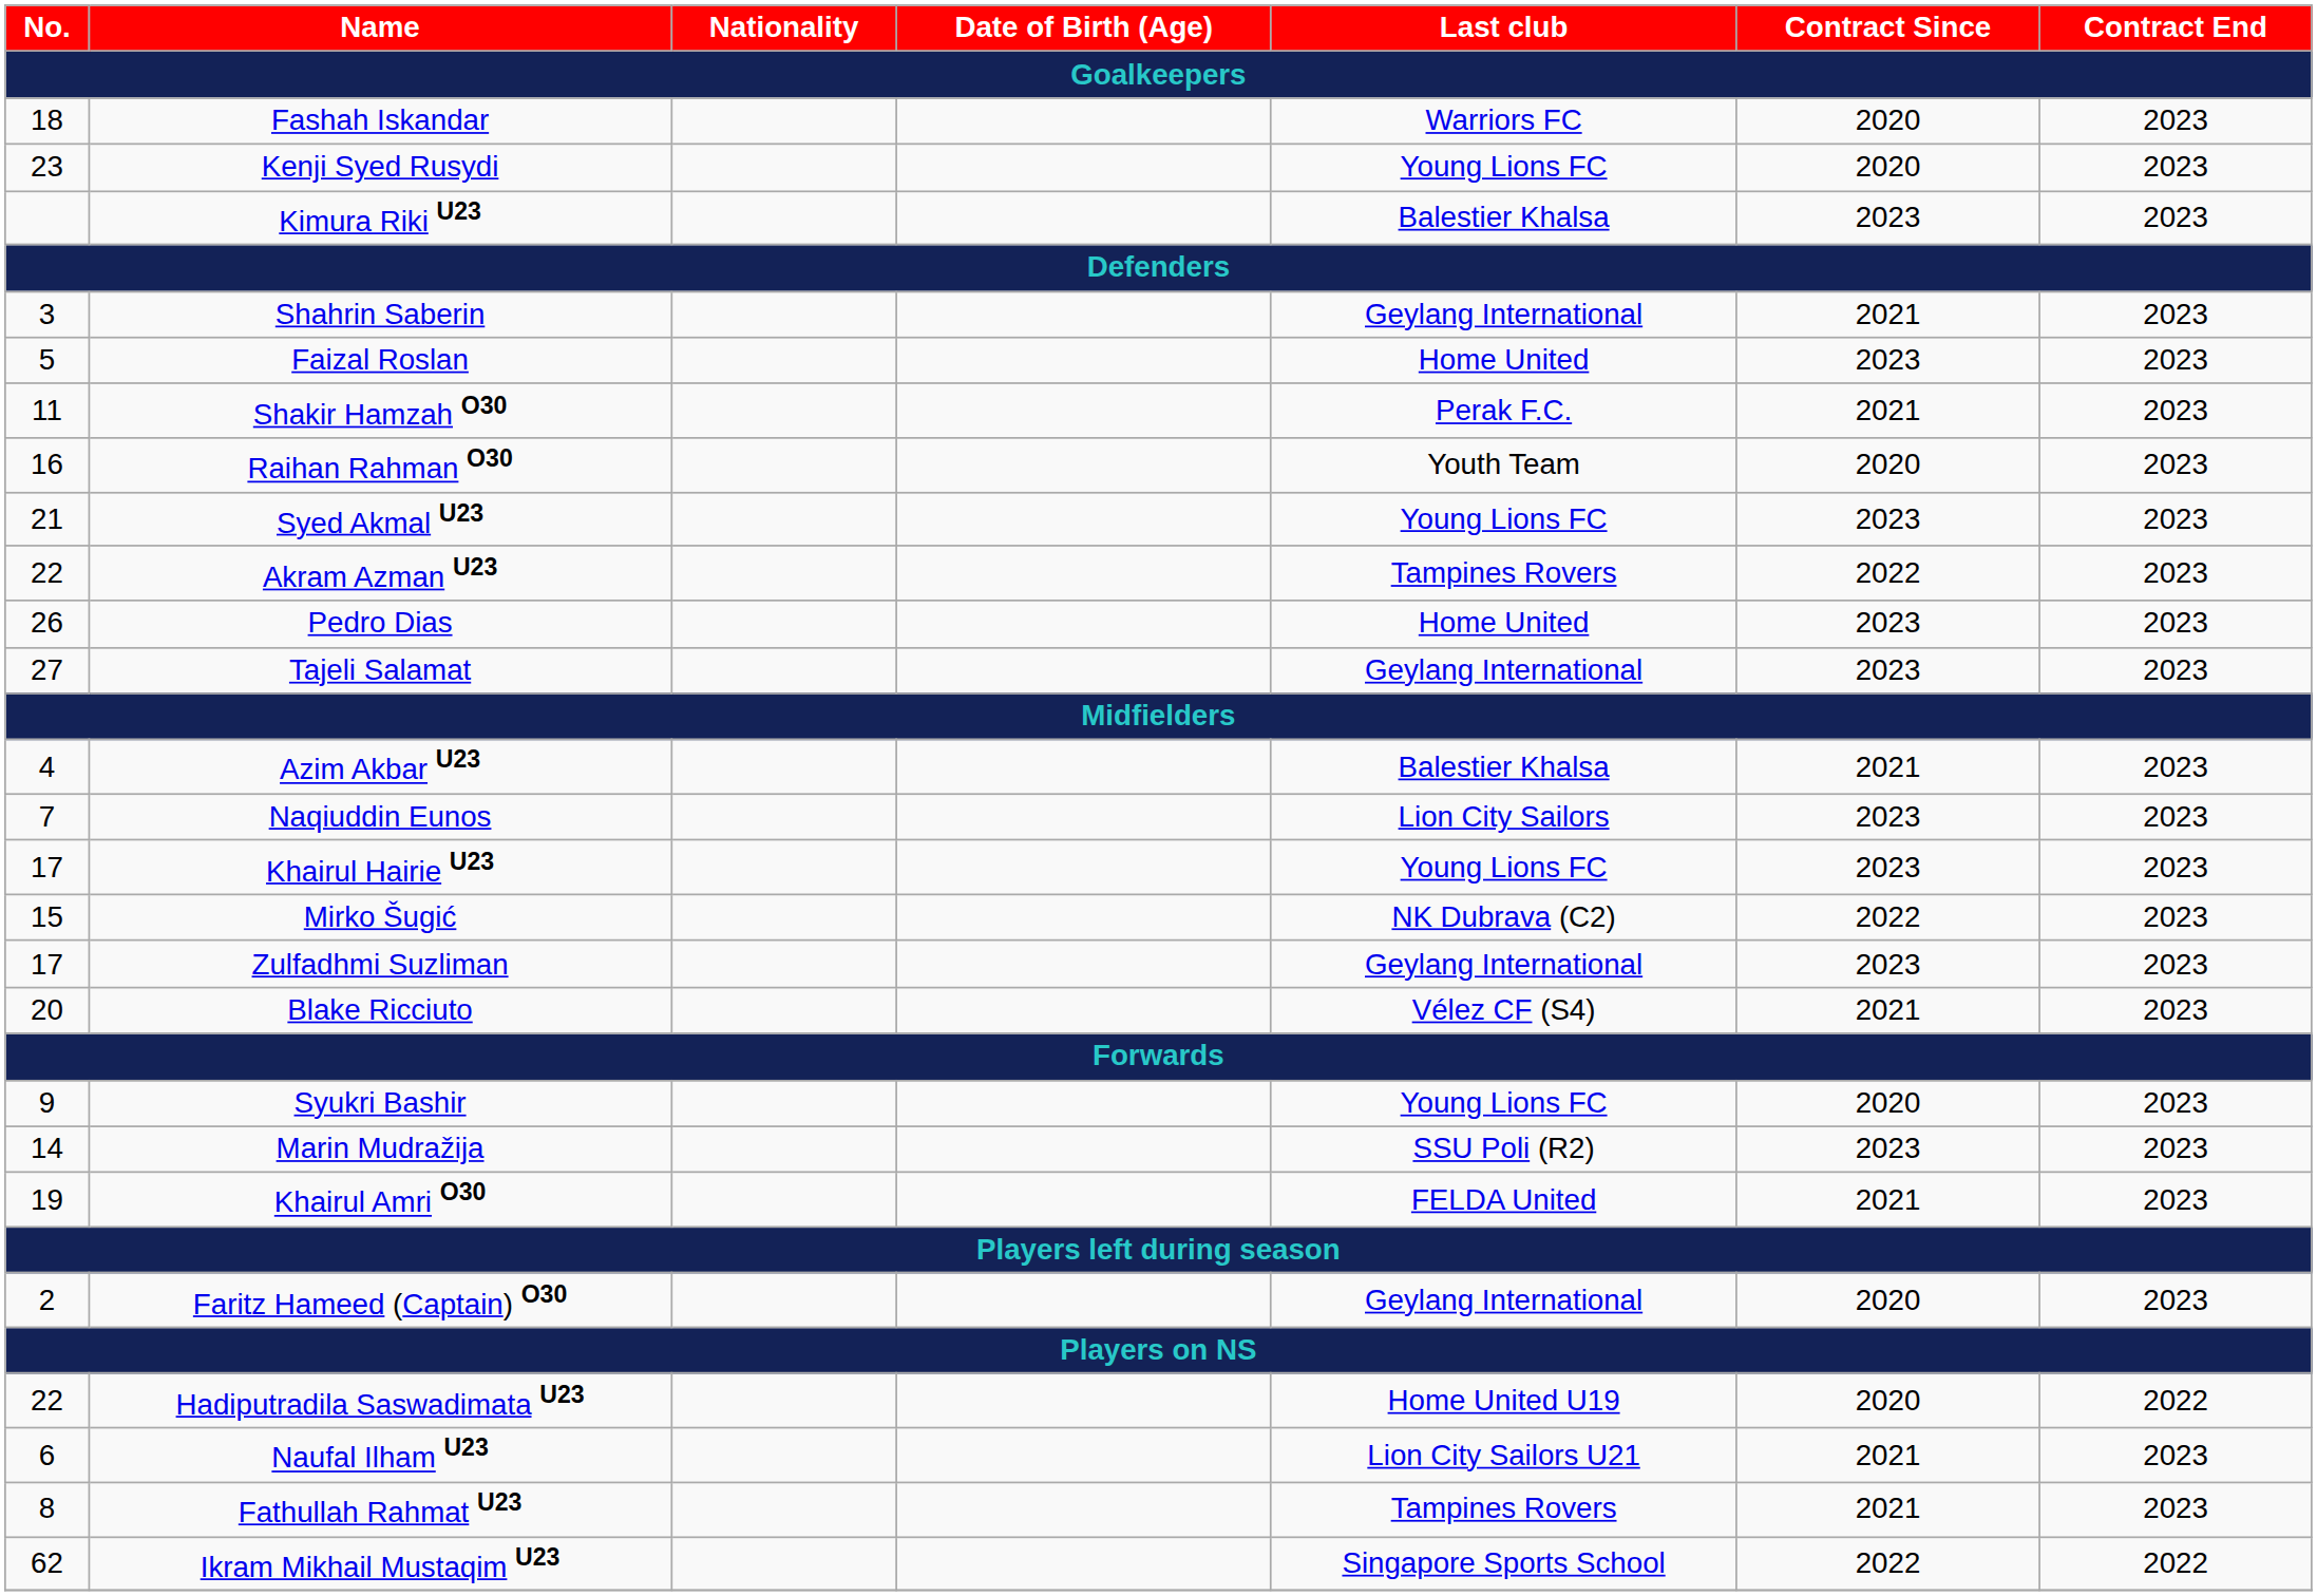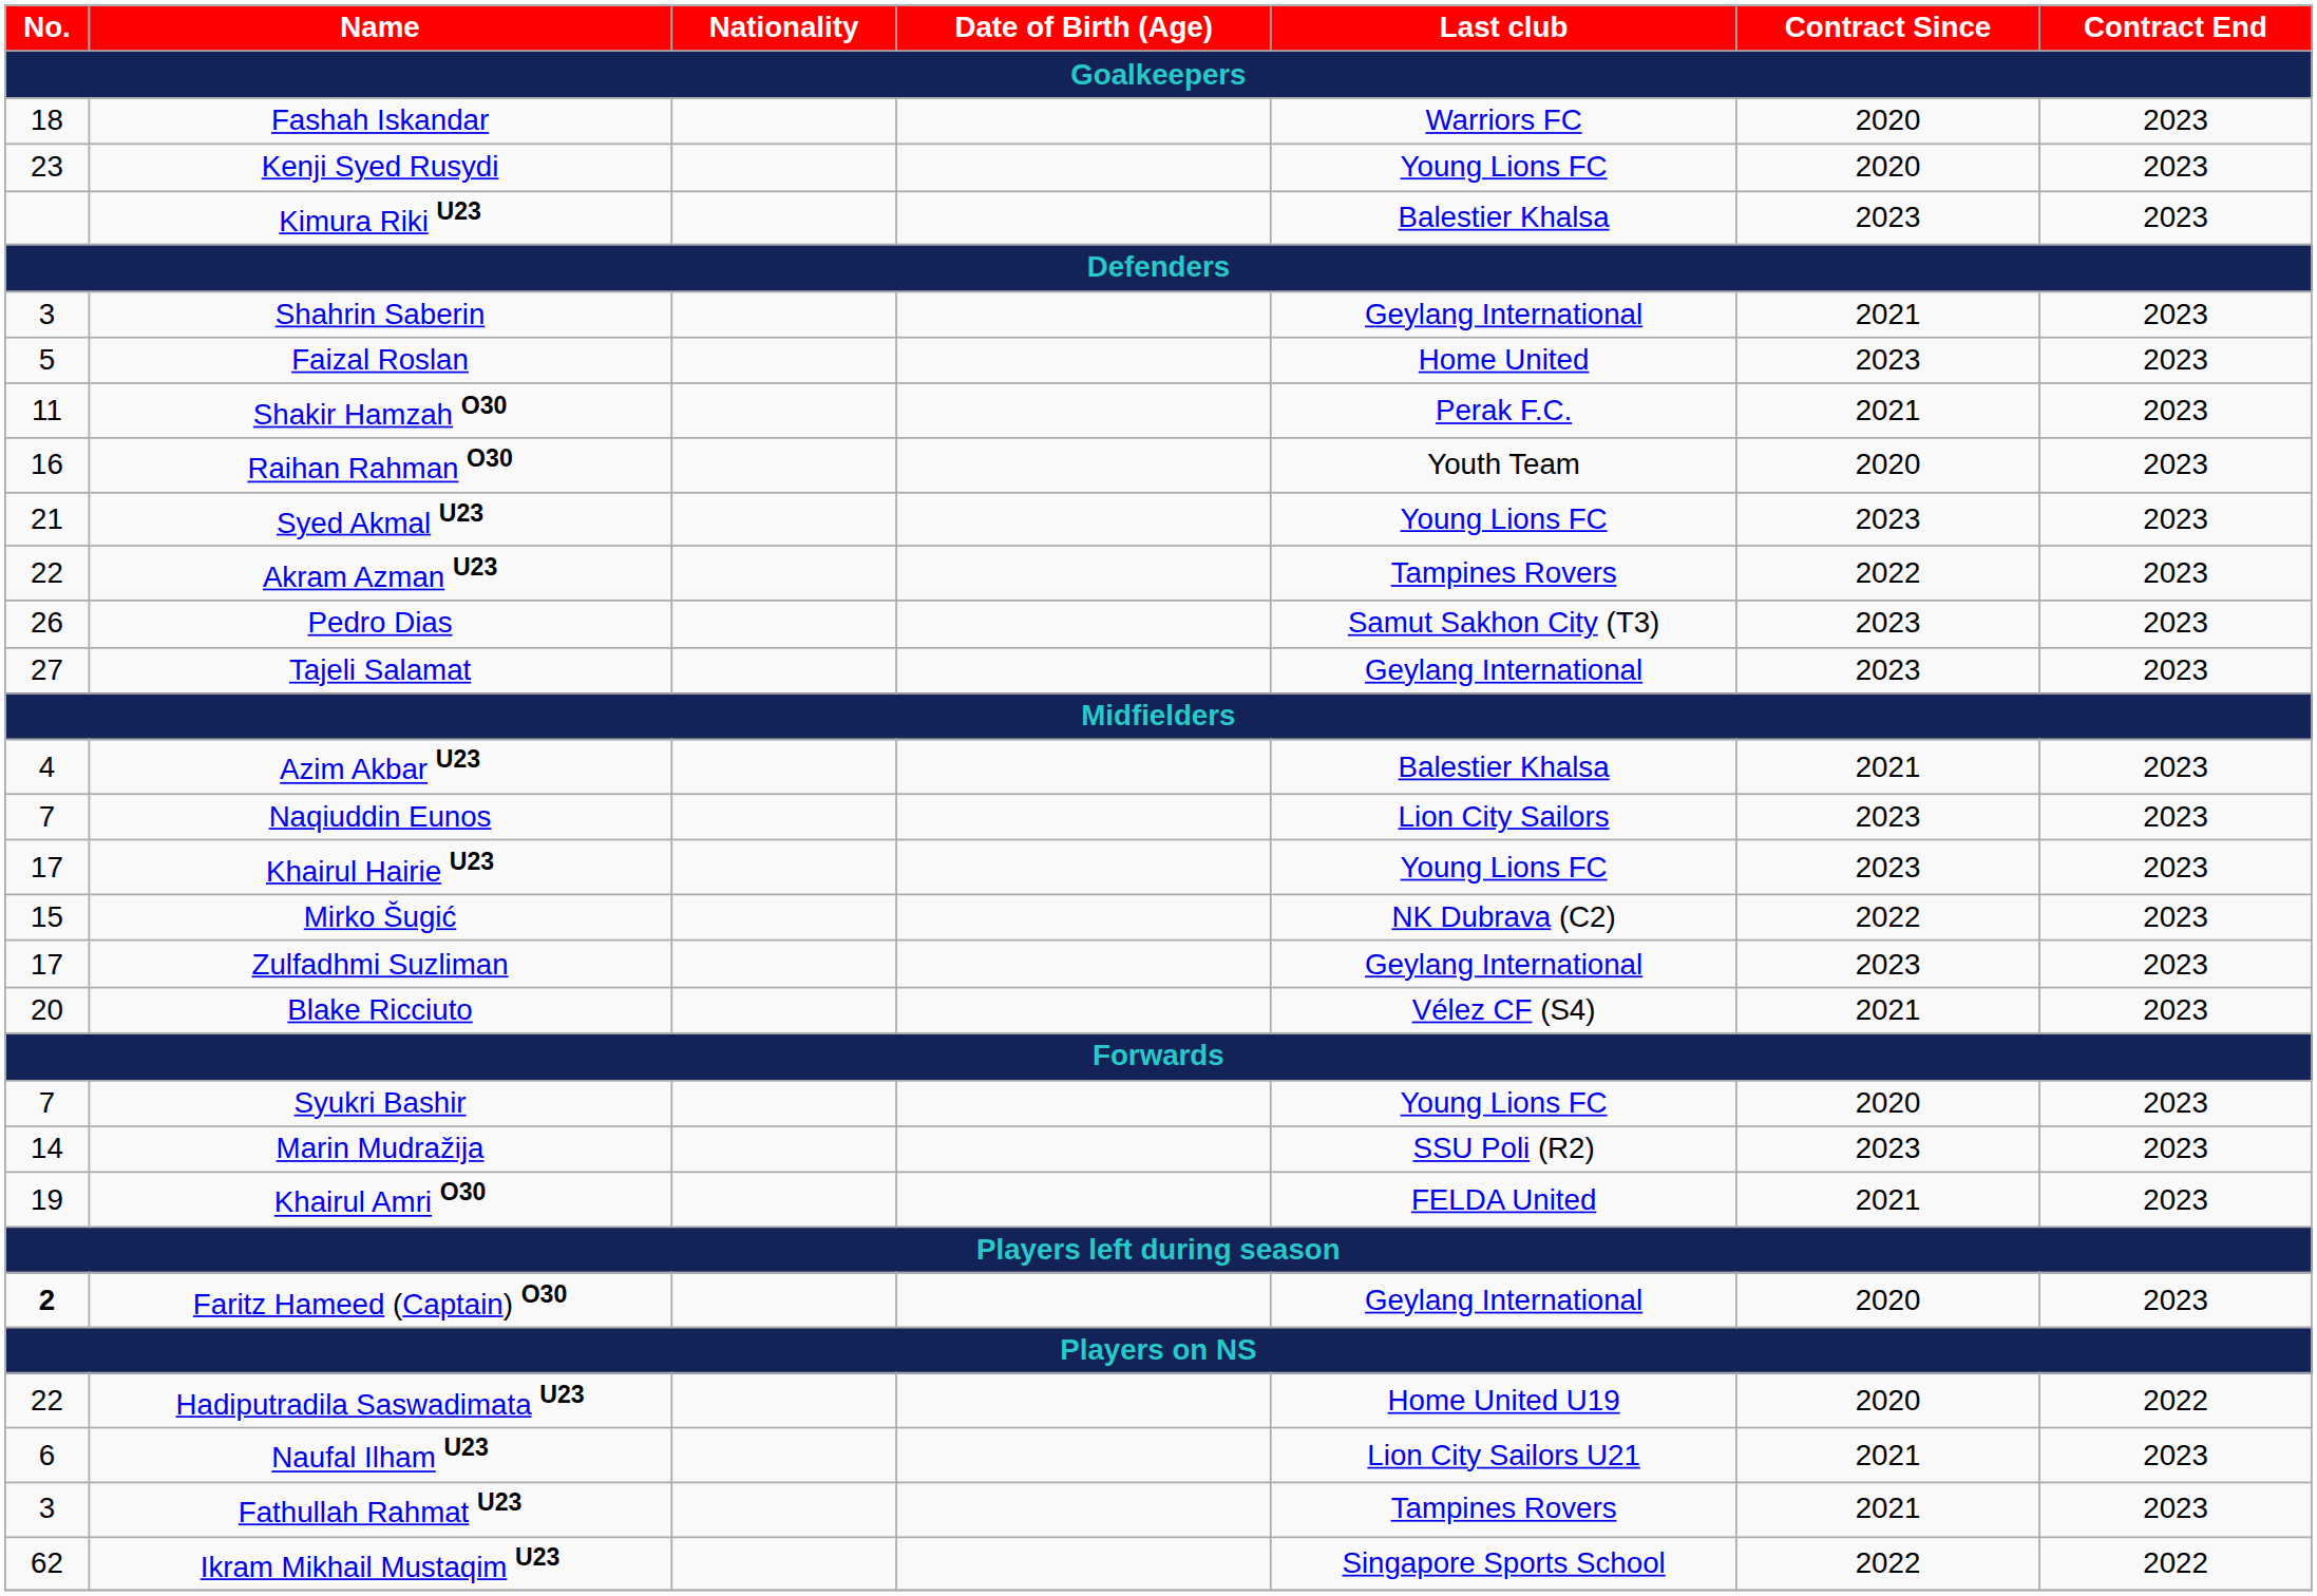Pedro Dias | Last club: Home United -> Samut Sakhon City (T3)
Syukri Bashir | No.: 9 -> 7
Faritz Hameed (Captain) O30 | No.: normal -> bold
Fathullah Rahmat U23 | No.: 8 -> 3
